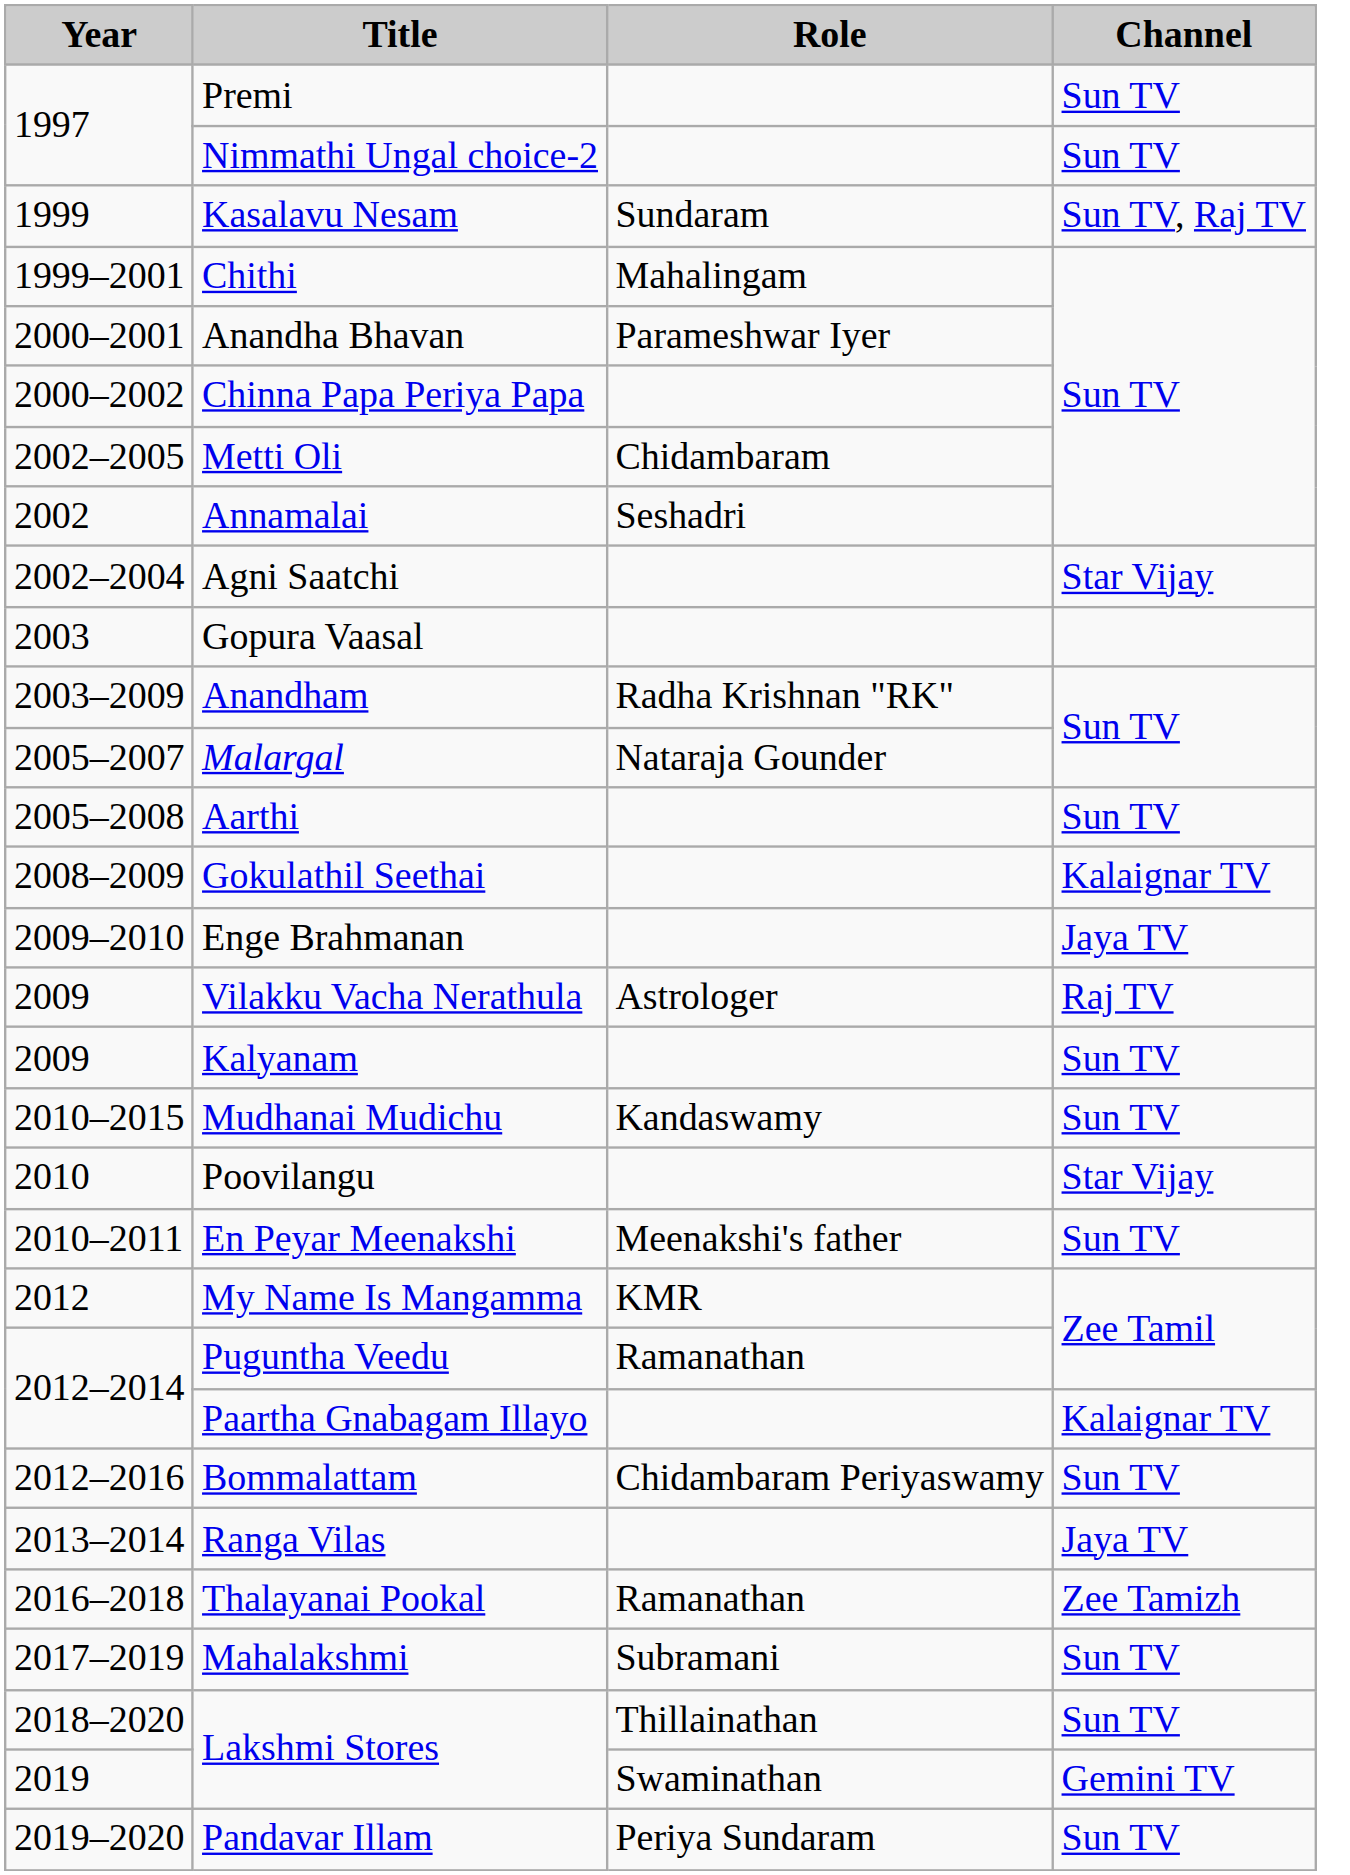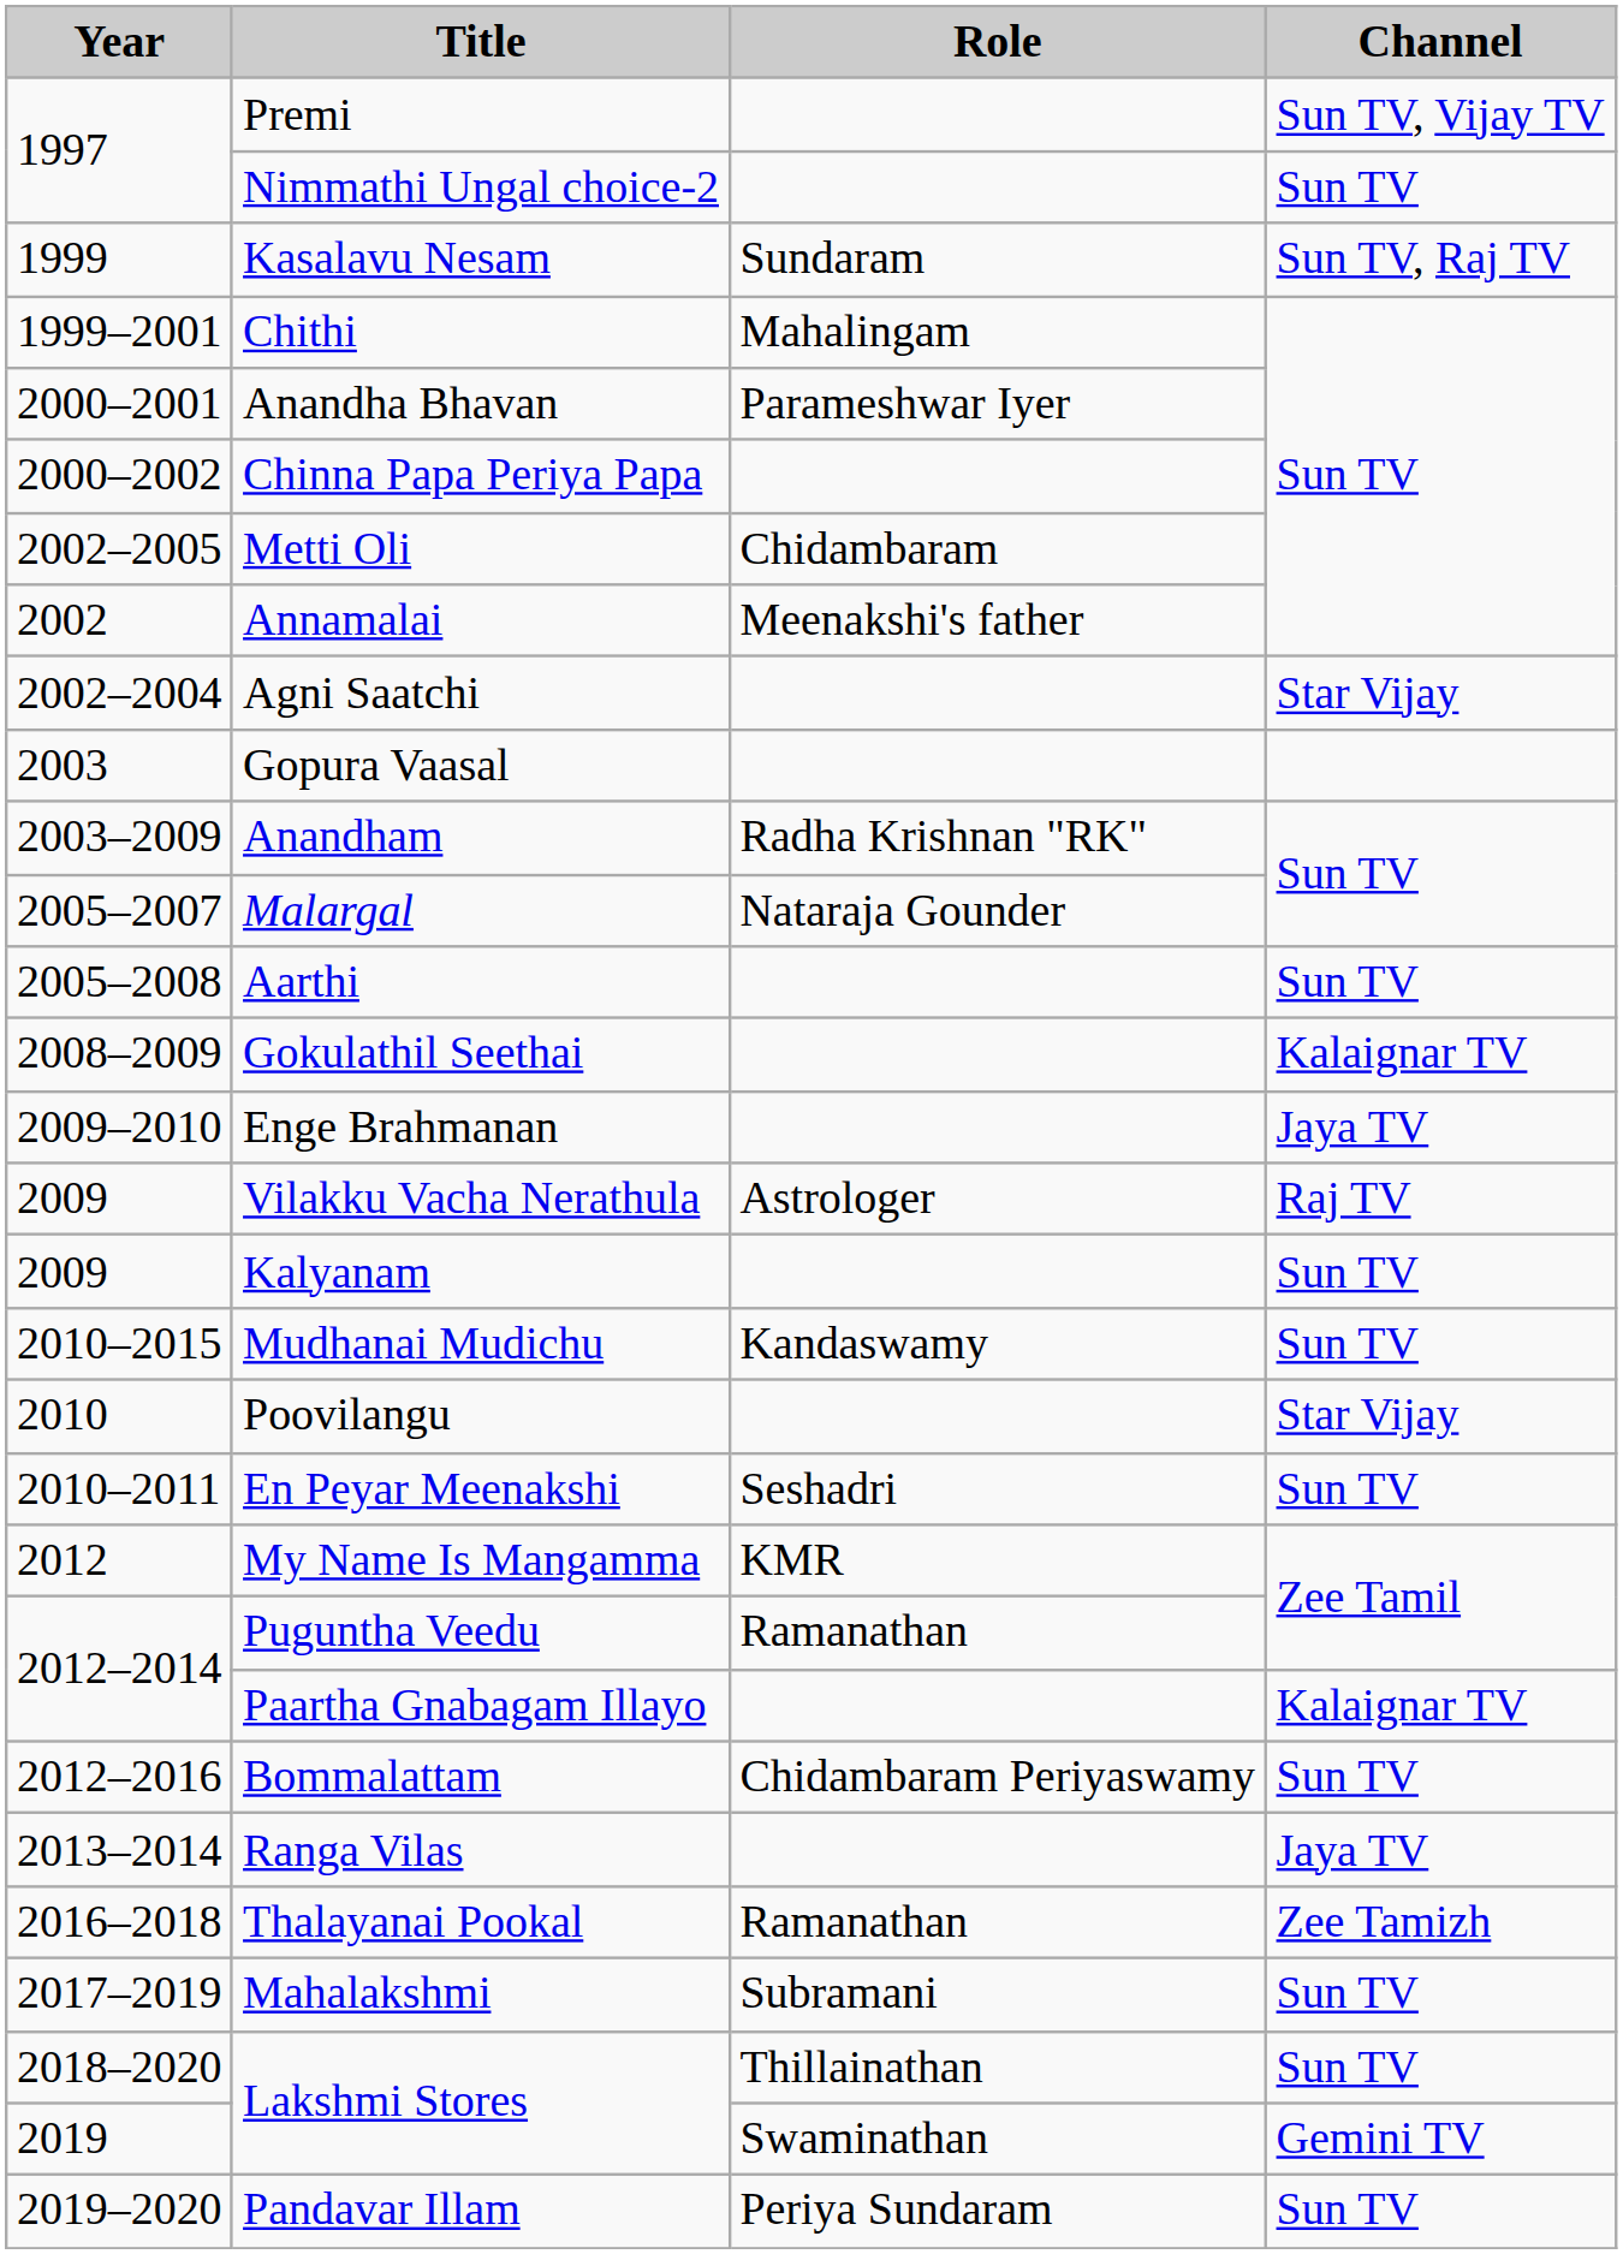Premi | Channel: Sun TV -> Sun TV, Vijay TV
Annamalai | Role: Seshadri -> Meenakshi's father
En Peyar Meenakshi | Role: Meenakshi's father -> Seshadri
